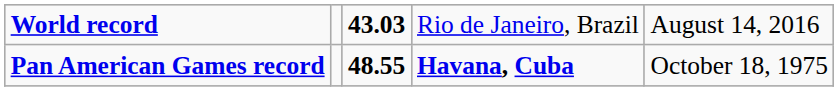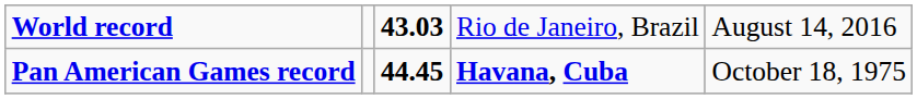Pan American Games record | column 3: 48.55 -> 44.45
